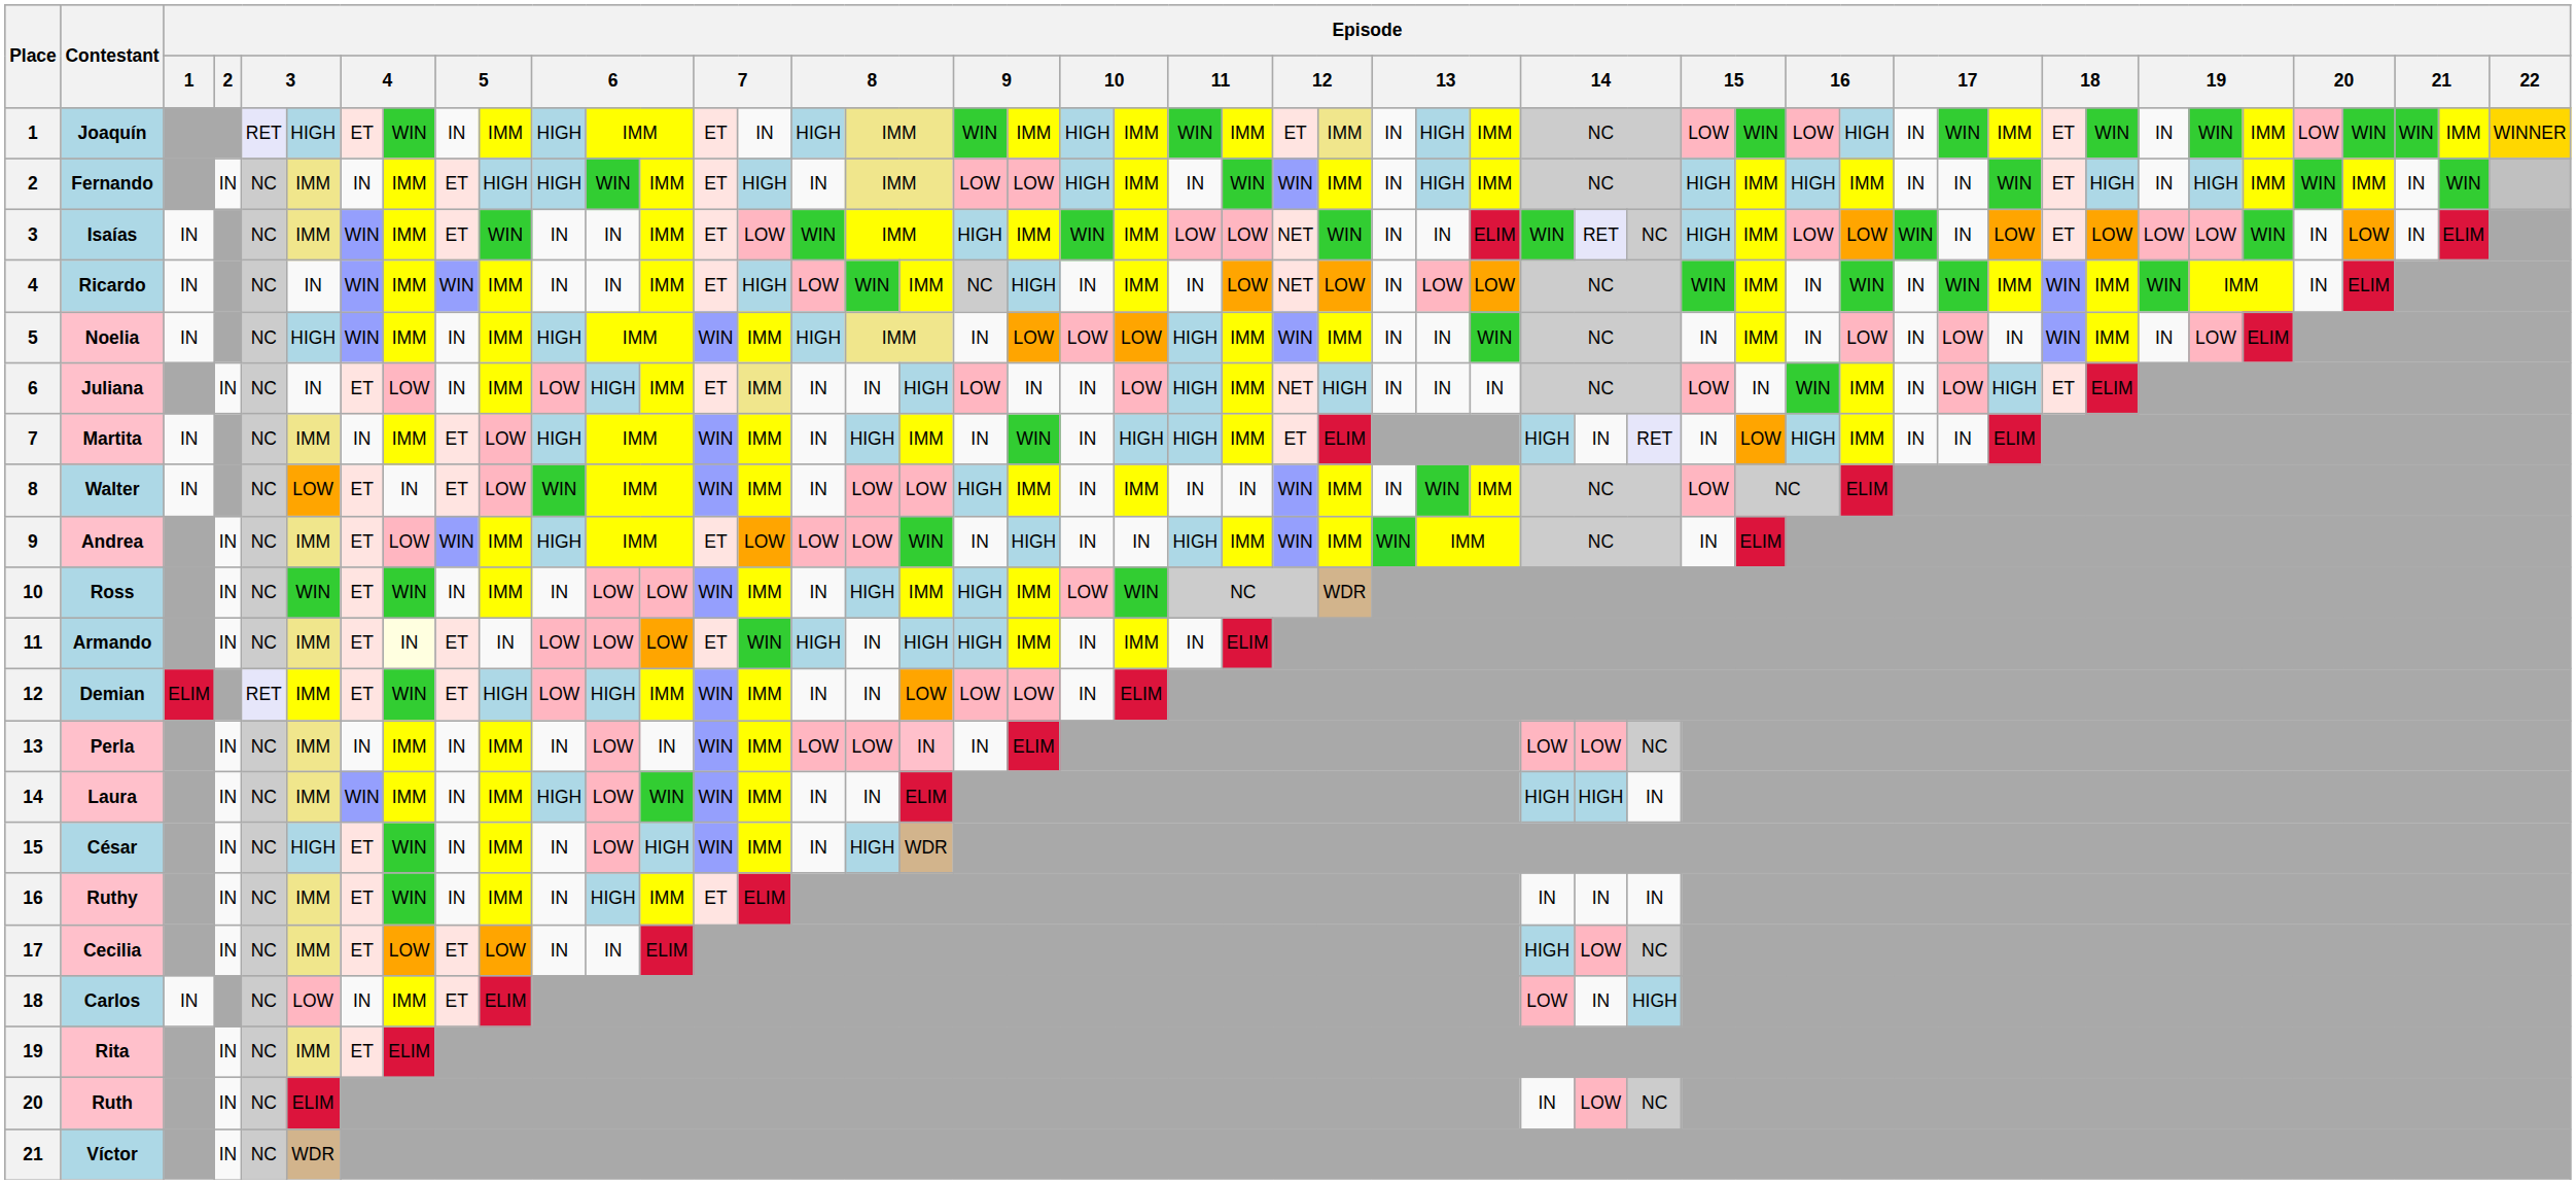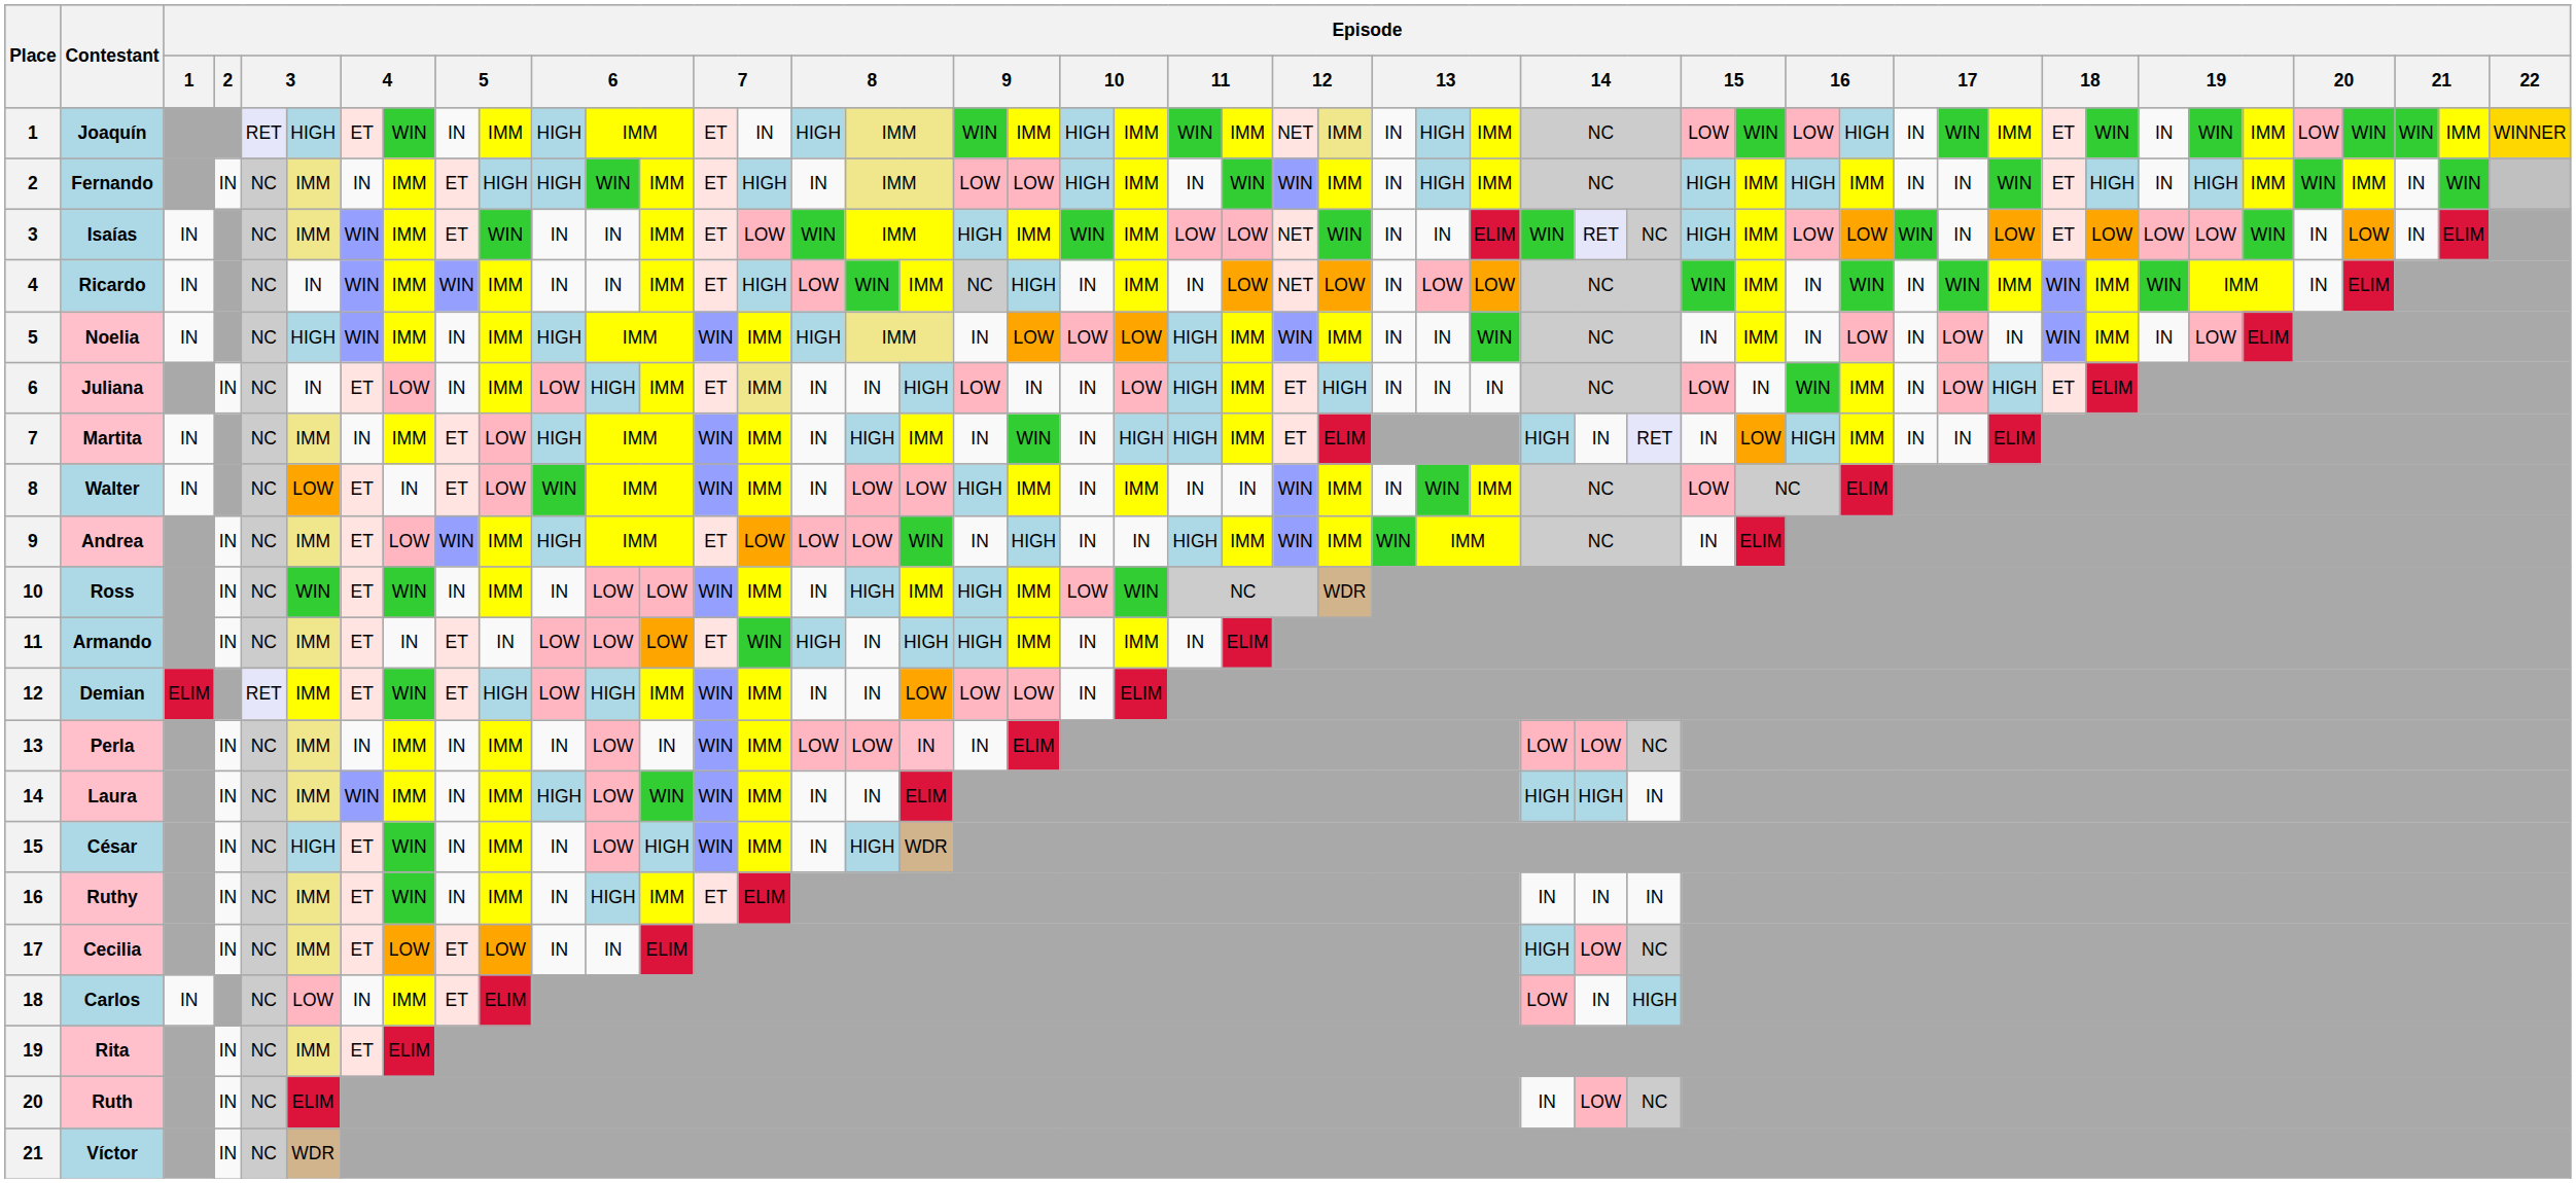Joaquín | column 25: ET -> NET
Juliana | column 25: NET -> ET
Armando | column 8: lightyellow background -> no background
